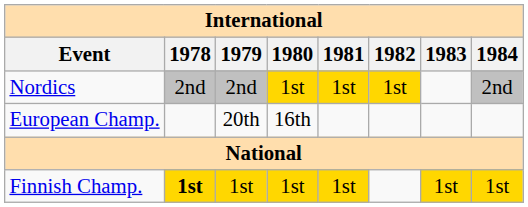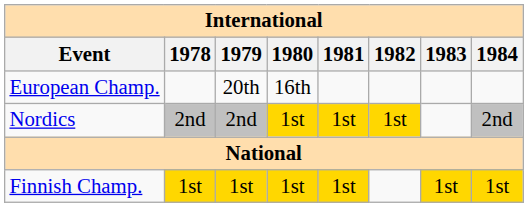rows swapped: European Champ. <-> Nordics
Finnish Champ. | 1978: bold -> normal
